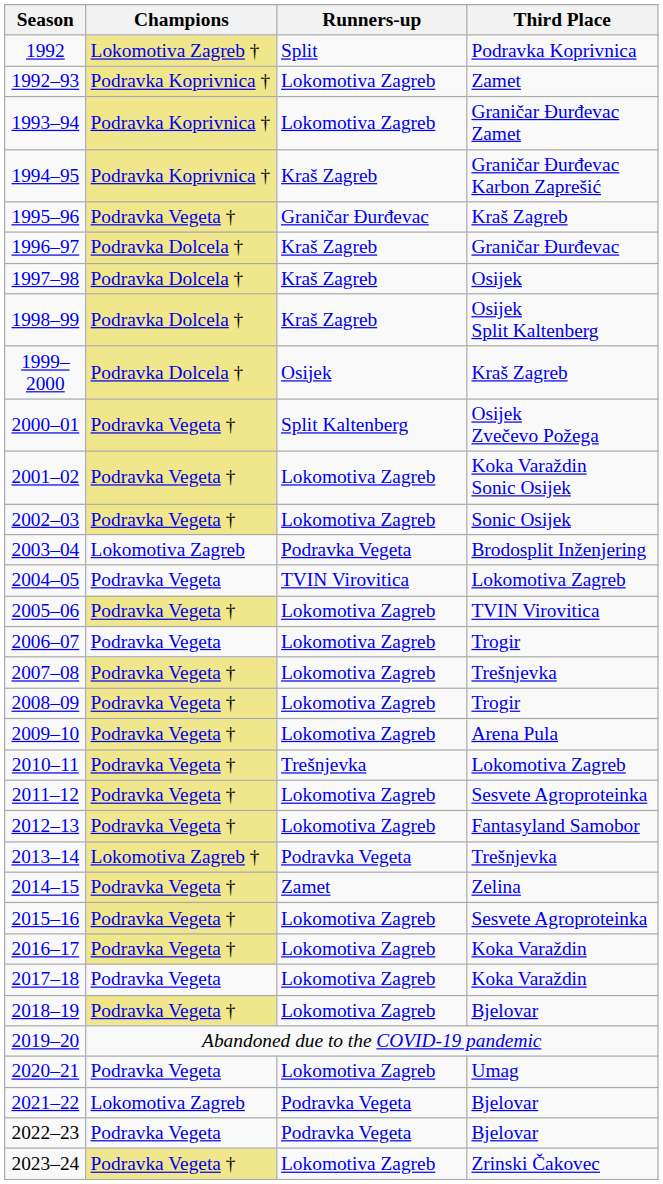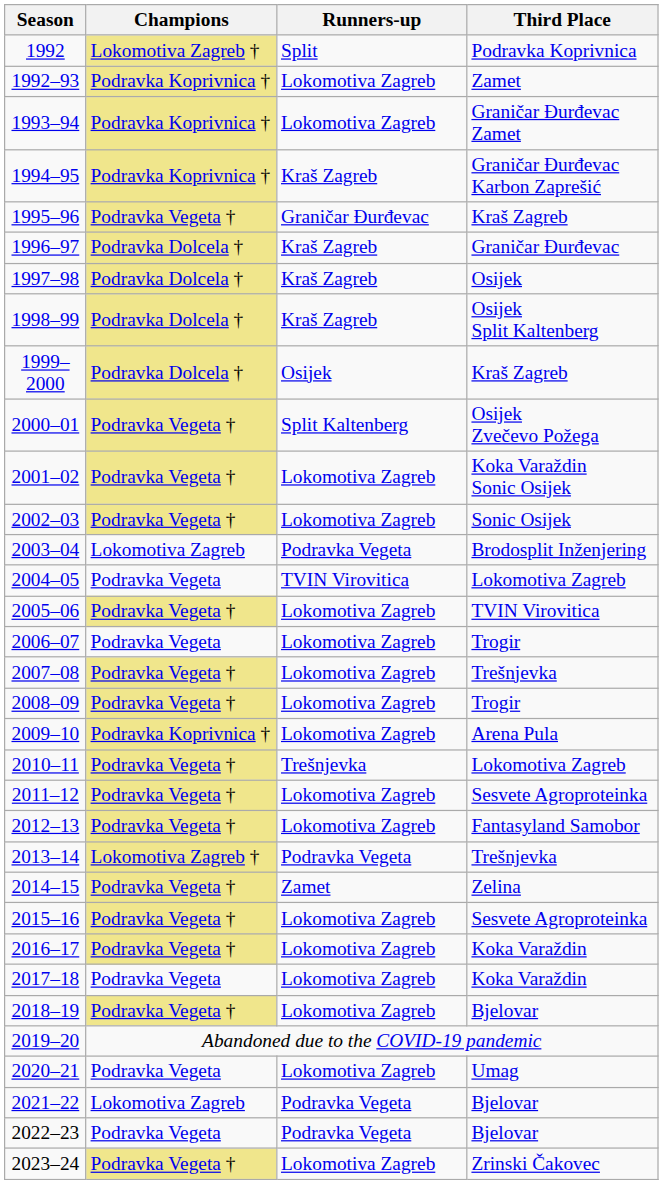2009–10 | Champions: Podravka Vegeta † -> Podravka Koprivnica †
